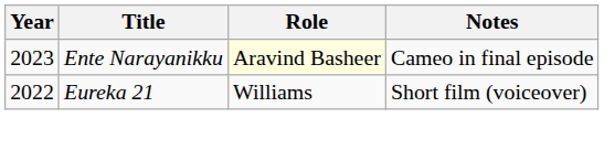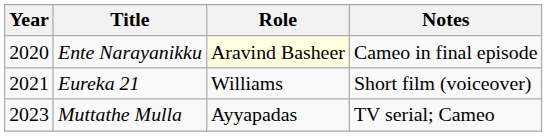Ente Narayanikku | Year: 2023 -> 2020
Eureka 21 | Year: 2022 -> 2021
+ row: 2023 | Muttathe Mulla | Ayyapadas | TV serial; Cameo
